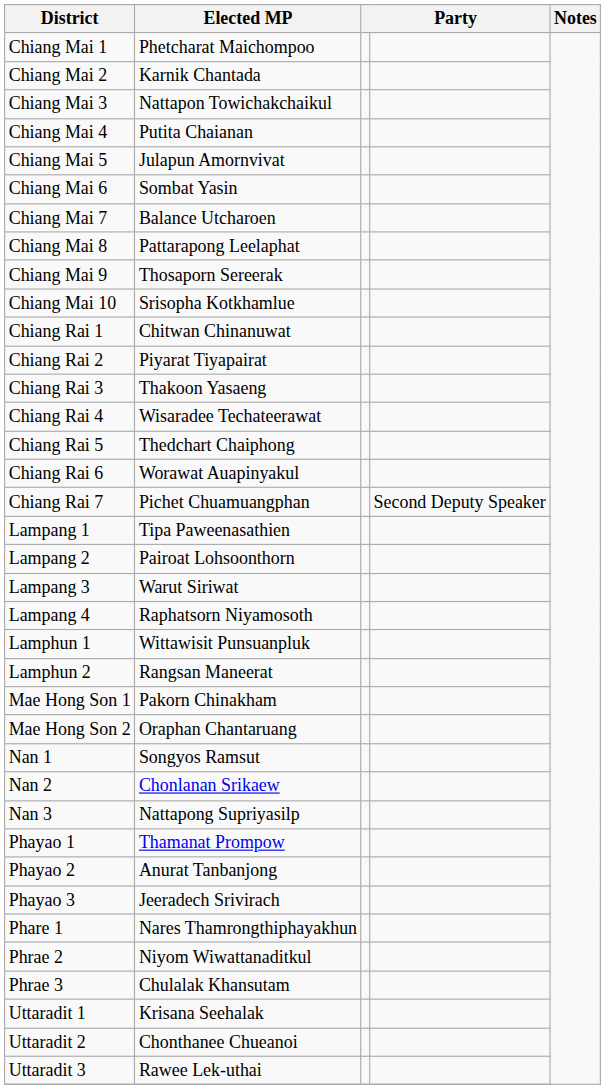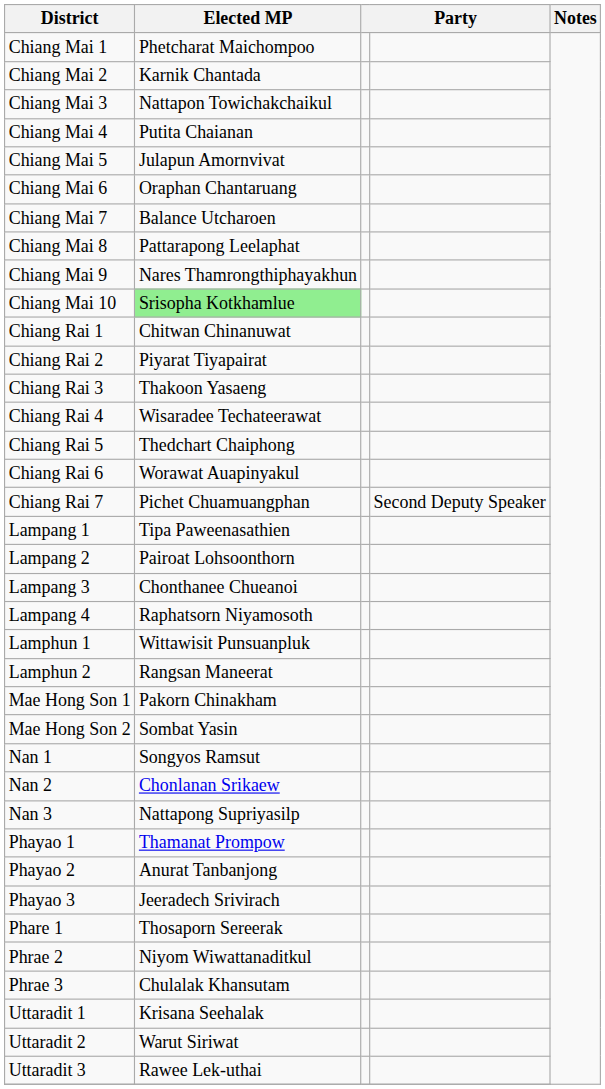Chiang Mai 6 | Elected MP: Sombat Yasin -> Oraphan Chantaruang
Chiang Mai 9 | Elected MP: Thosaporn Sereerak -> Nares Thamrongthiphayakhun
Chiang Mai 10 | Elected MP: no background -> lightgreen background
Lampang 3 | Elected MP: Warut Siriwat -> Chonthanee Chueanoi
Mae Hong Son 2 | Elected MP: Oraphan Chantaruang -> Sombat Yasin
Phare 1 | Elected MP: Nares Thamrongthiphayakhun -> Thosaporn Sereerak
Uttaradit 2 | Elected MP: Chonthanee Chueanoi -> Warut Siriwat
